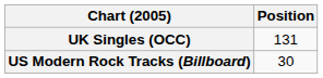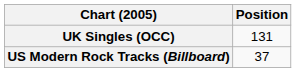US Modern Rock Tracks (Billboard) | Position: 30 -> 37
